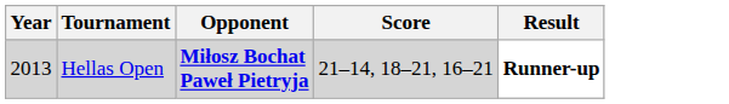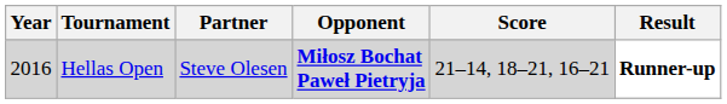+ column: Partner | Steve Olesen
Hellas Open | Year: 2013 -> 2016
